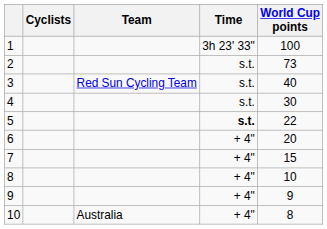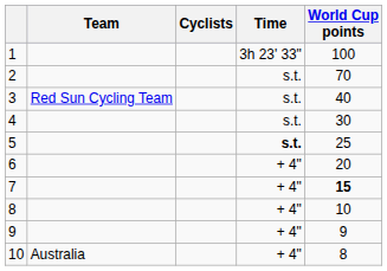columns swapped: Cyclists <-> Team
2 | World Cup points: 73 -> 70
5 | World Cup points: 22 -> 25
7 | World Cup points: normal -> bold
